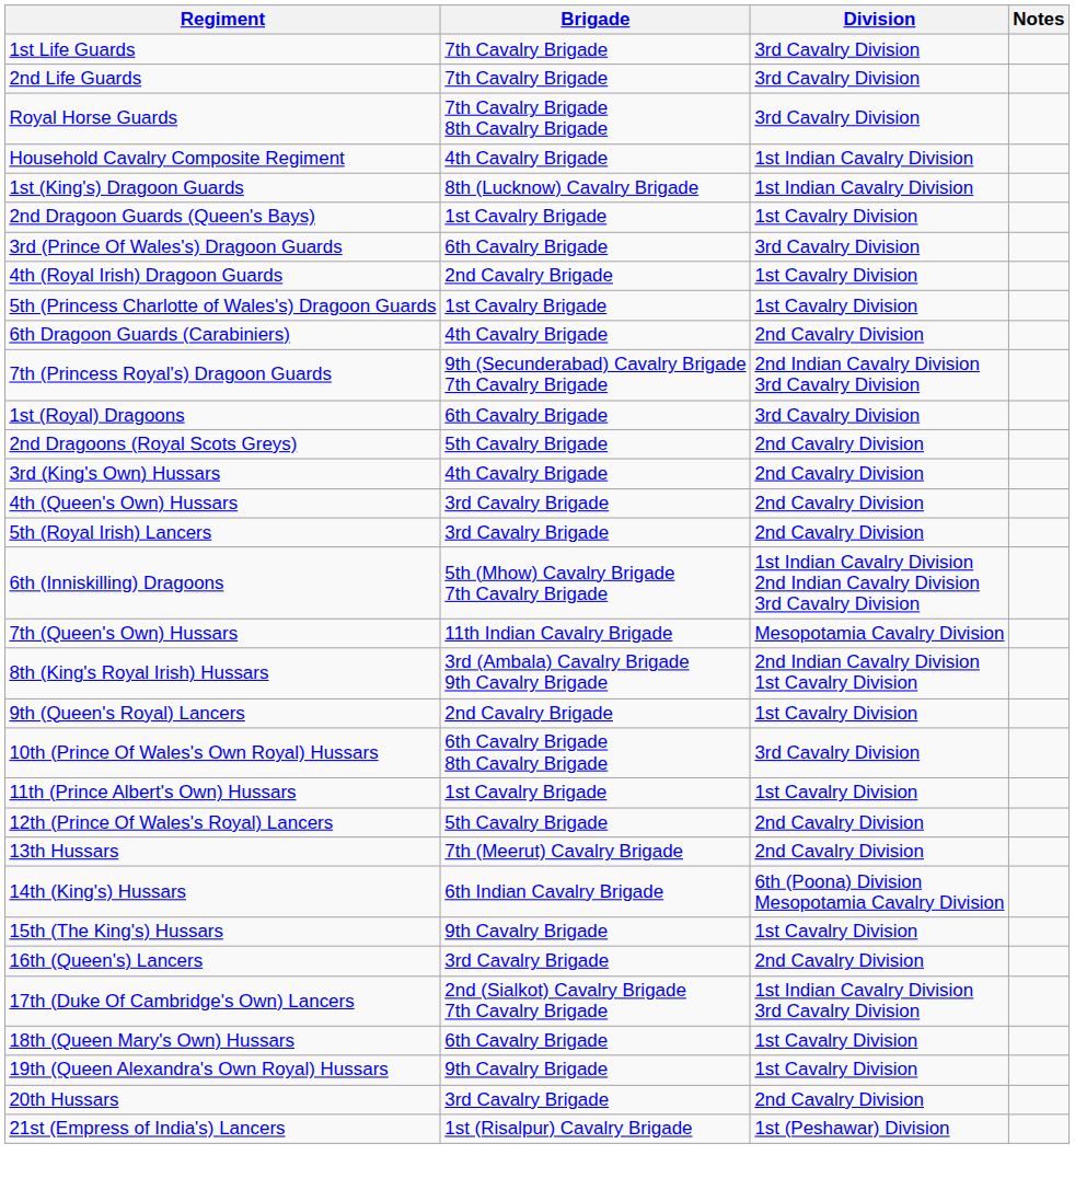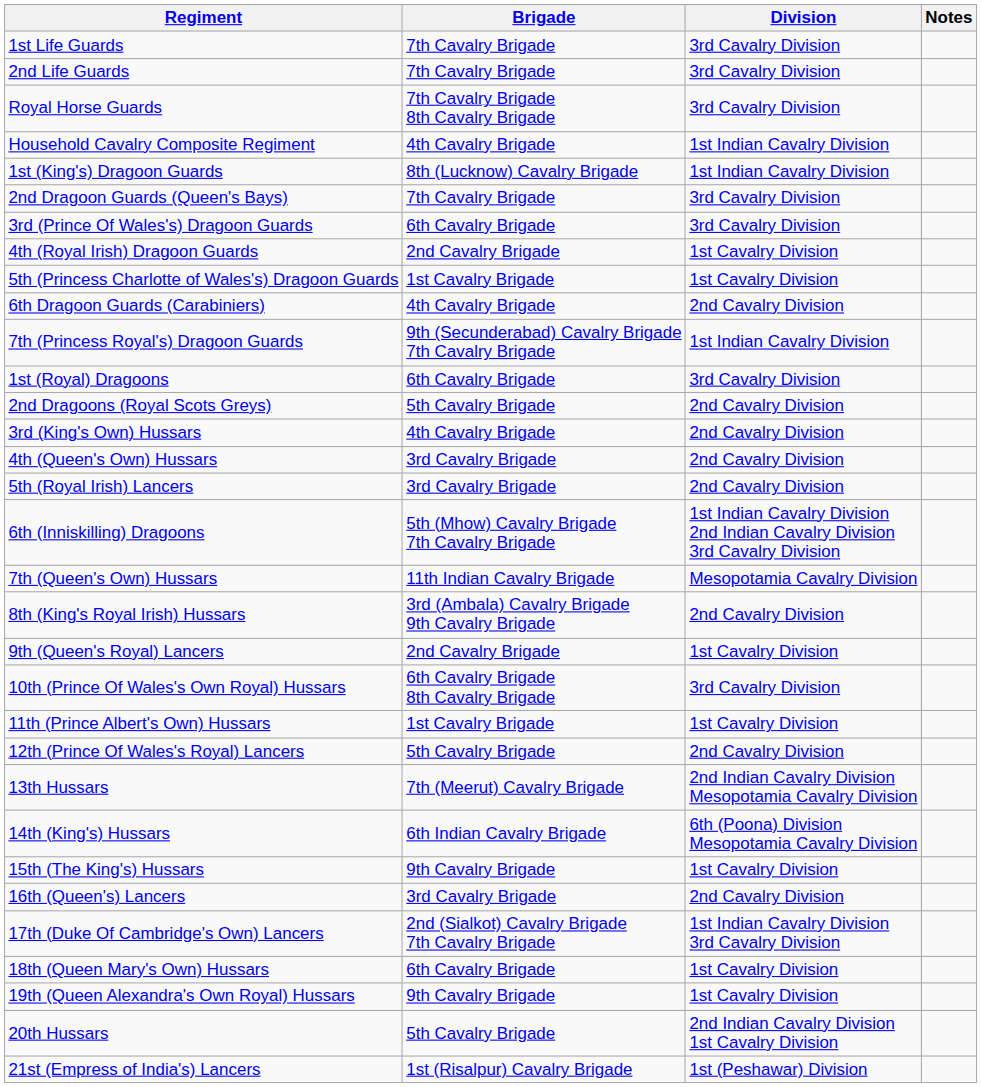2nd Dragoon Guards (Queen's Bays) | Brigade: 1st Cavalry Brigade -> 7th Cavalry Brigade
2nd Dragoon Guards (Queen's Bays) | Division: 1st Cavalry Division -> 3rd Cavalry Division
7th (Princess Royal's) Dragoon Guards | Division: 2nd Indian Cavalry Division 3rd Cavalry Division -> 1st Indian Cavalry Division
8th (King's Royal Irish) Hussars | Division: 2nd Indian Cavalry Division 1st Cavalry Division -> 2nd Cavalry Division
13th Hussars | Division: 2nd Cavalry Division -> 2nd Indian Cavalry Division Mesopotamia Cavalry Division
20th Hussars | Brigade: 3rd Cavalry Brigade -> 5th Cavalry Brigade
20th Hussars | Division: 2nd Cavalry Division -> 2nd Indian Cavalry Division 1st Cavalry Division
